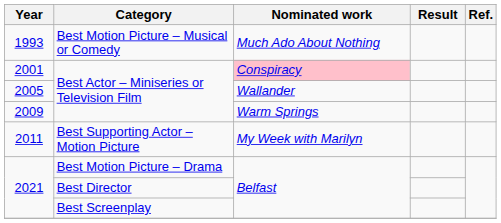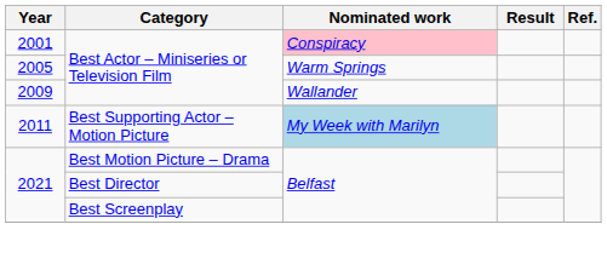- row: 1993 | Best Motion Picture – Musical or Comedy | Much Ado About Nothing
2005 | Nominated work: Wallander -> Warm Springs
2009 | Nominated work: Warm Springs -> Wallander
2011 | Nominated work: no background -> lightblue background
